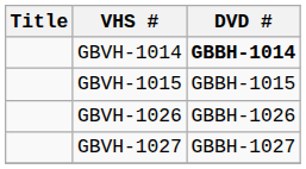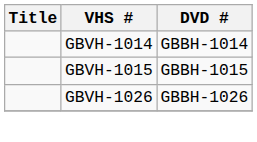GBVH-1014 | DVD #: bold -> normal
- row: GBVH-1027 | GBBH-1027
